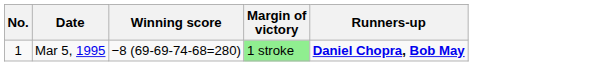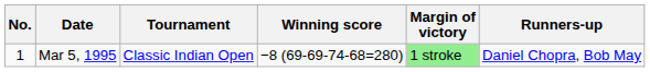+ column: Tournament | Classic Indian Open
Mar 5, 1995 | Runners-up: bold -> normal
